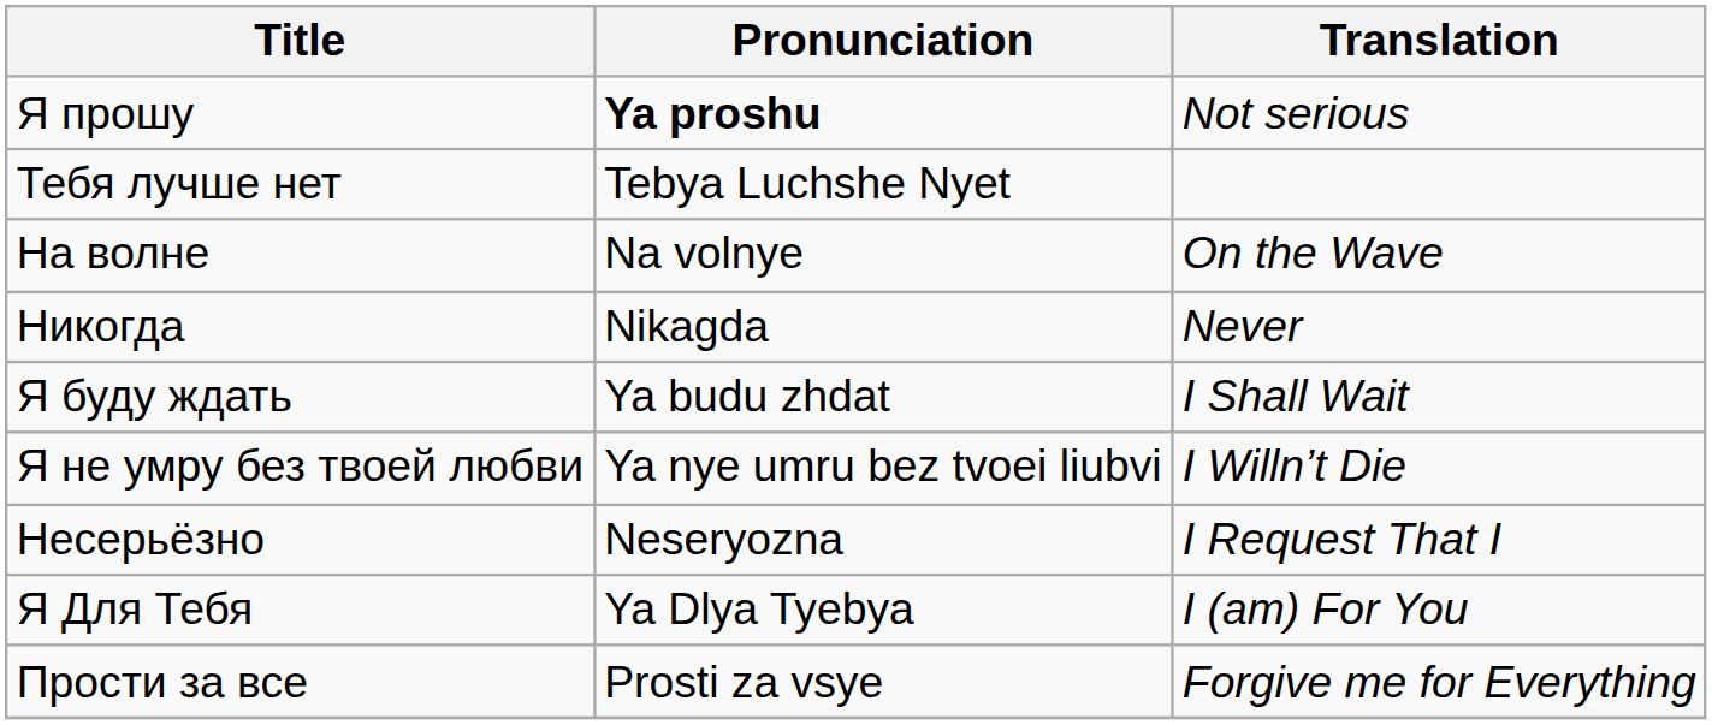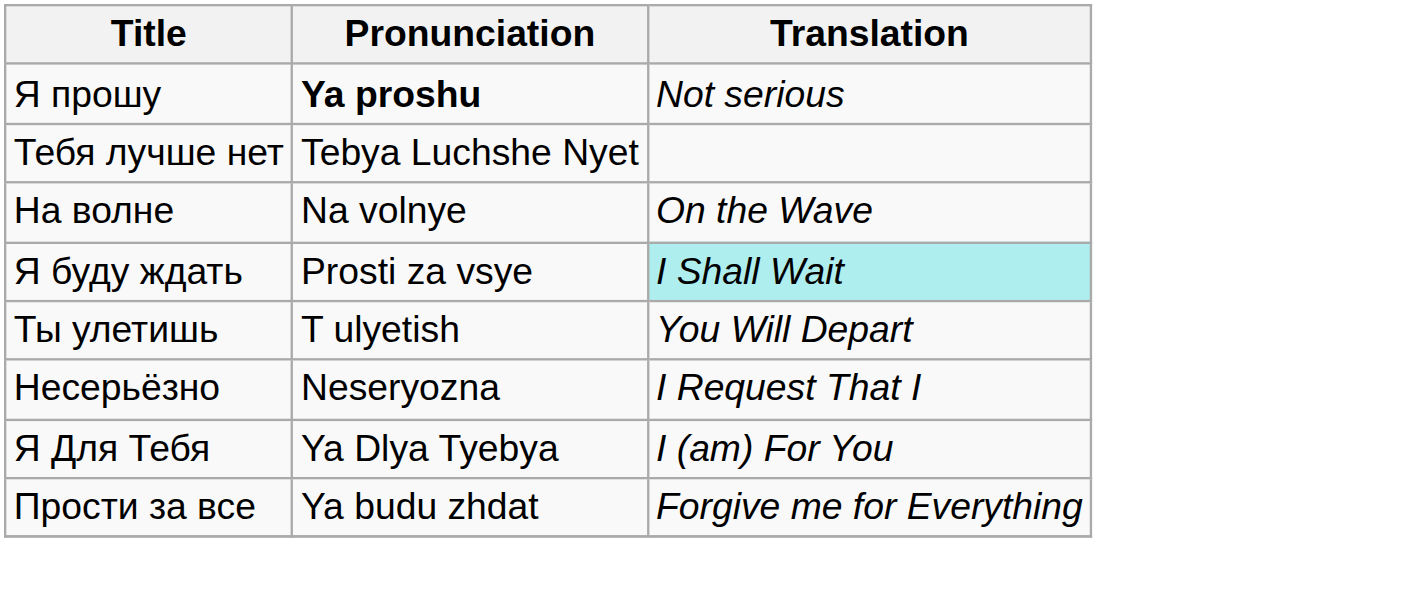- row: Никогда | Nikagda | Never
Я буду ждать | Pronunciation: Ya budu zhdat -> Prosti za vsye
Я буду ждать | Translation: no background -> paleturquoise background
- row: Я не умру без твоей любви | Ya nye umru bez tvoei liubvi | I Willn’t Die
+ row: Ты улетишь | T ulyetish | You Will Depart
Прости за все | Pronunciation: Prosti za vsye -> Ya budu zhdat
